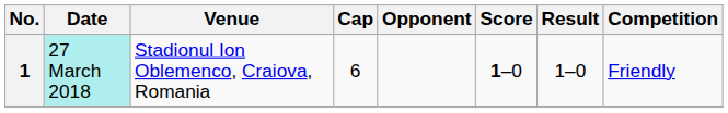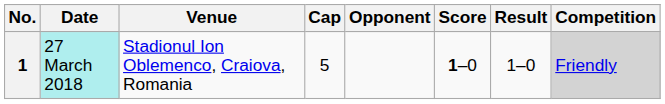1 | Cap: 6 -> 5
1 | Competition: no background -> lightgrey background
